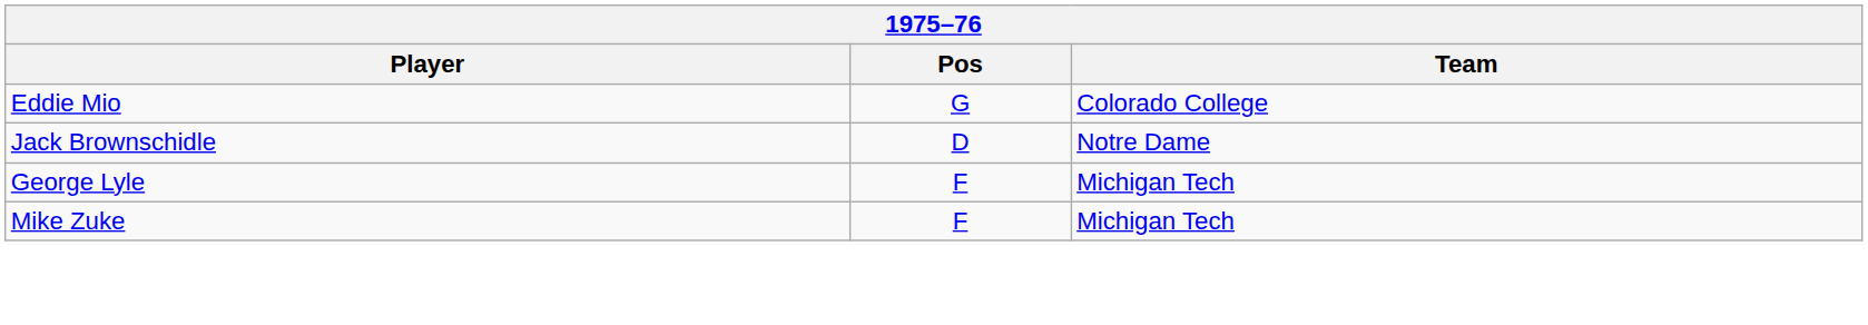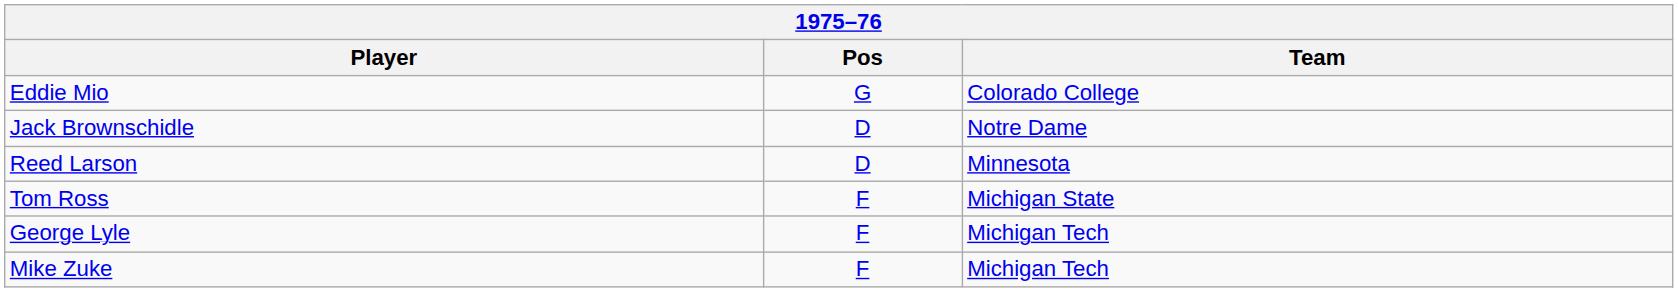+ row: Reed Larson | D | Minnesota
+ row: Tom Ross | F | Michigan State
